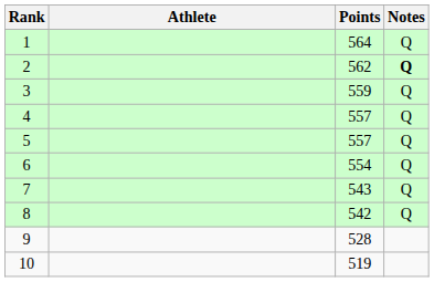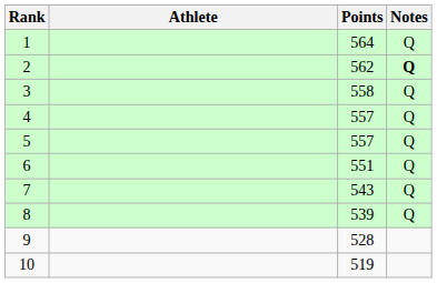3 | Points: 559 -> 558
6 | Points: 554 -> 551
8 | Points: 542 -> 539
